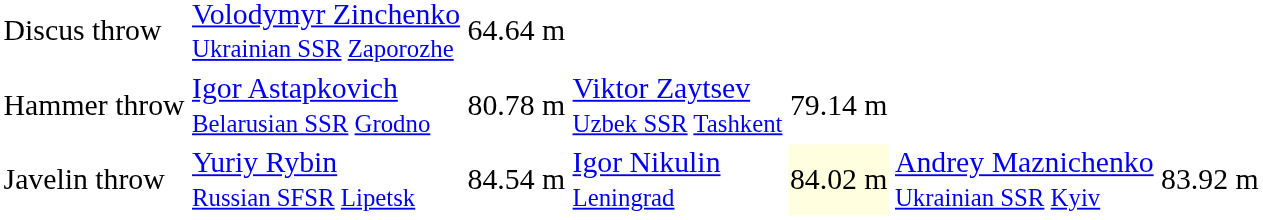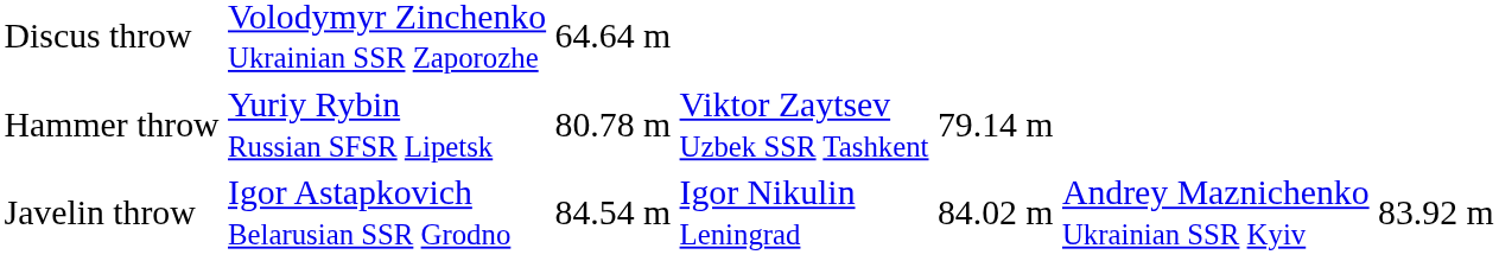Hammer throw | column 2: Igor Astapkovich Belarusian SSR Grodno -> Yuriy Rybin Russian SFSR Lipetsk
Javelin throw | column 2: Yuriy Rybin Russian SFSR Lipetsk -> Igor Astapkovich Belarusian SSR Grodno
Javelin throw | column 5: lightyellow background -> no background
